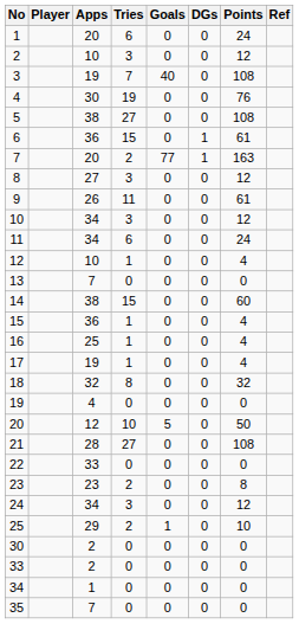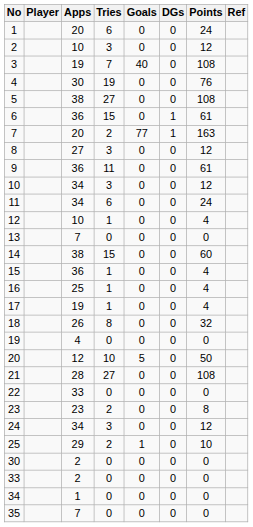9 | Apps: 26 -> 36
18 | Apps: 32 -> 26
